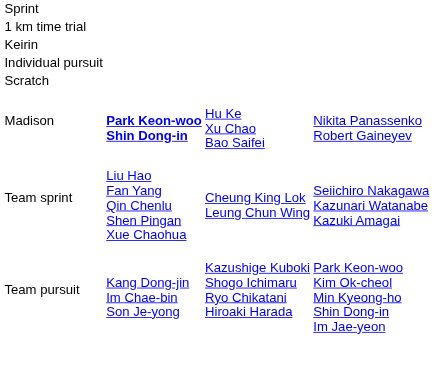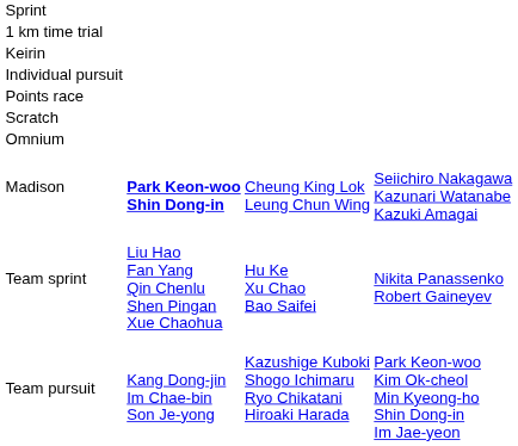+ row: Points race
+ row: Omnium
Madison | column 3: Hu Ke Xu Chao Bao Saifei -> Cheung King Lok Leung Chun Wing
Madison | column 4: Nikita Panassenko Robert Gaineyev -> Seiichiro Nakagawa Kazunari Watanabe Kazuki Amagai
Team sprint | column 3: Cheung King Lok Leung Chun Wing -> Hu Ke Xu Chao Bao Saifei
Team sprint | column 4: Seiichiro Nakagawa Kazunari Watanabe Kazuki Amagai -> Nikita Panassenko Robert Gaineyev
